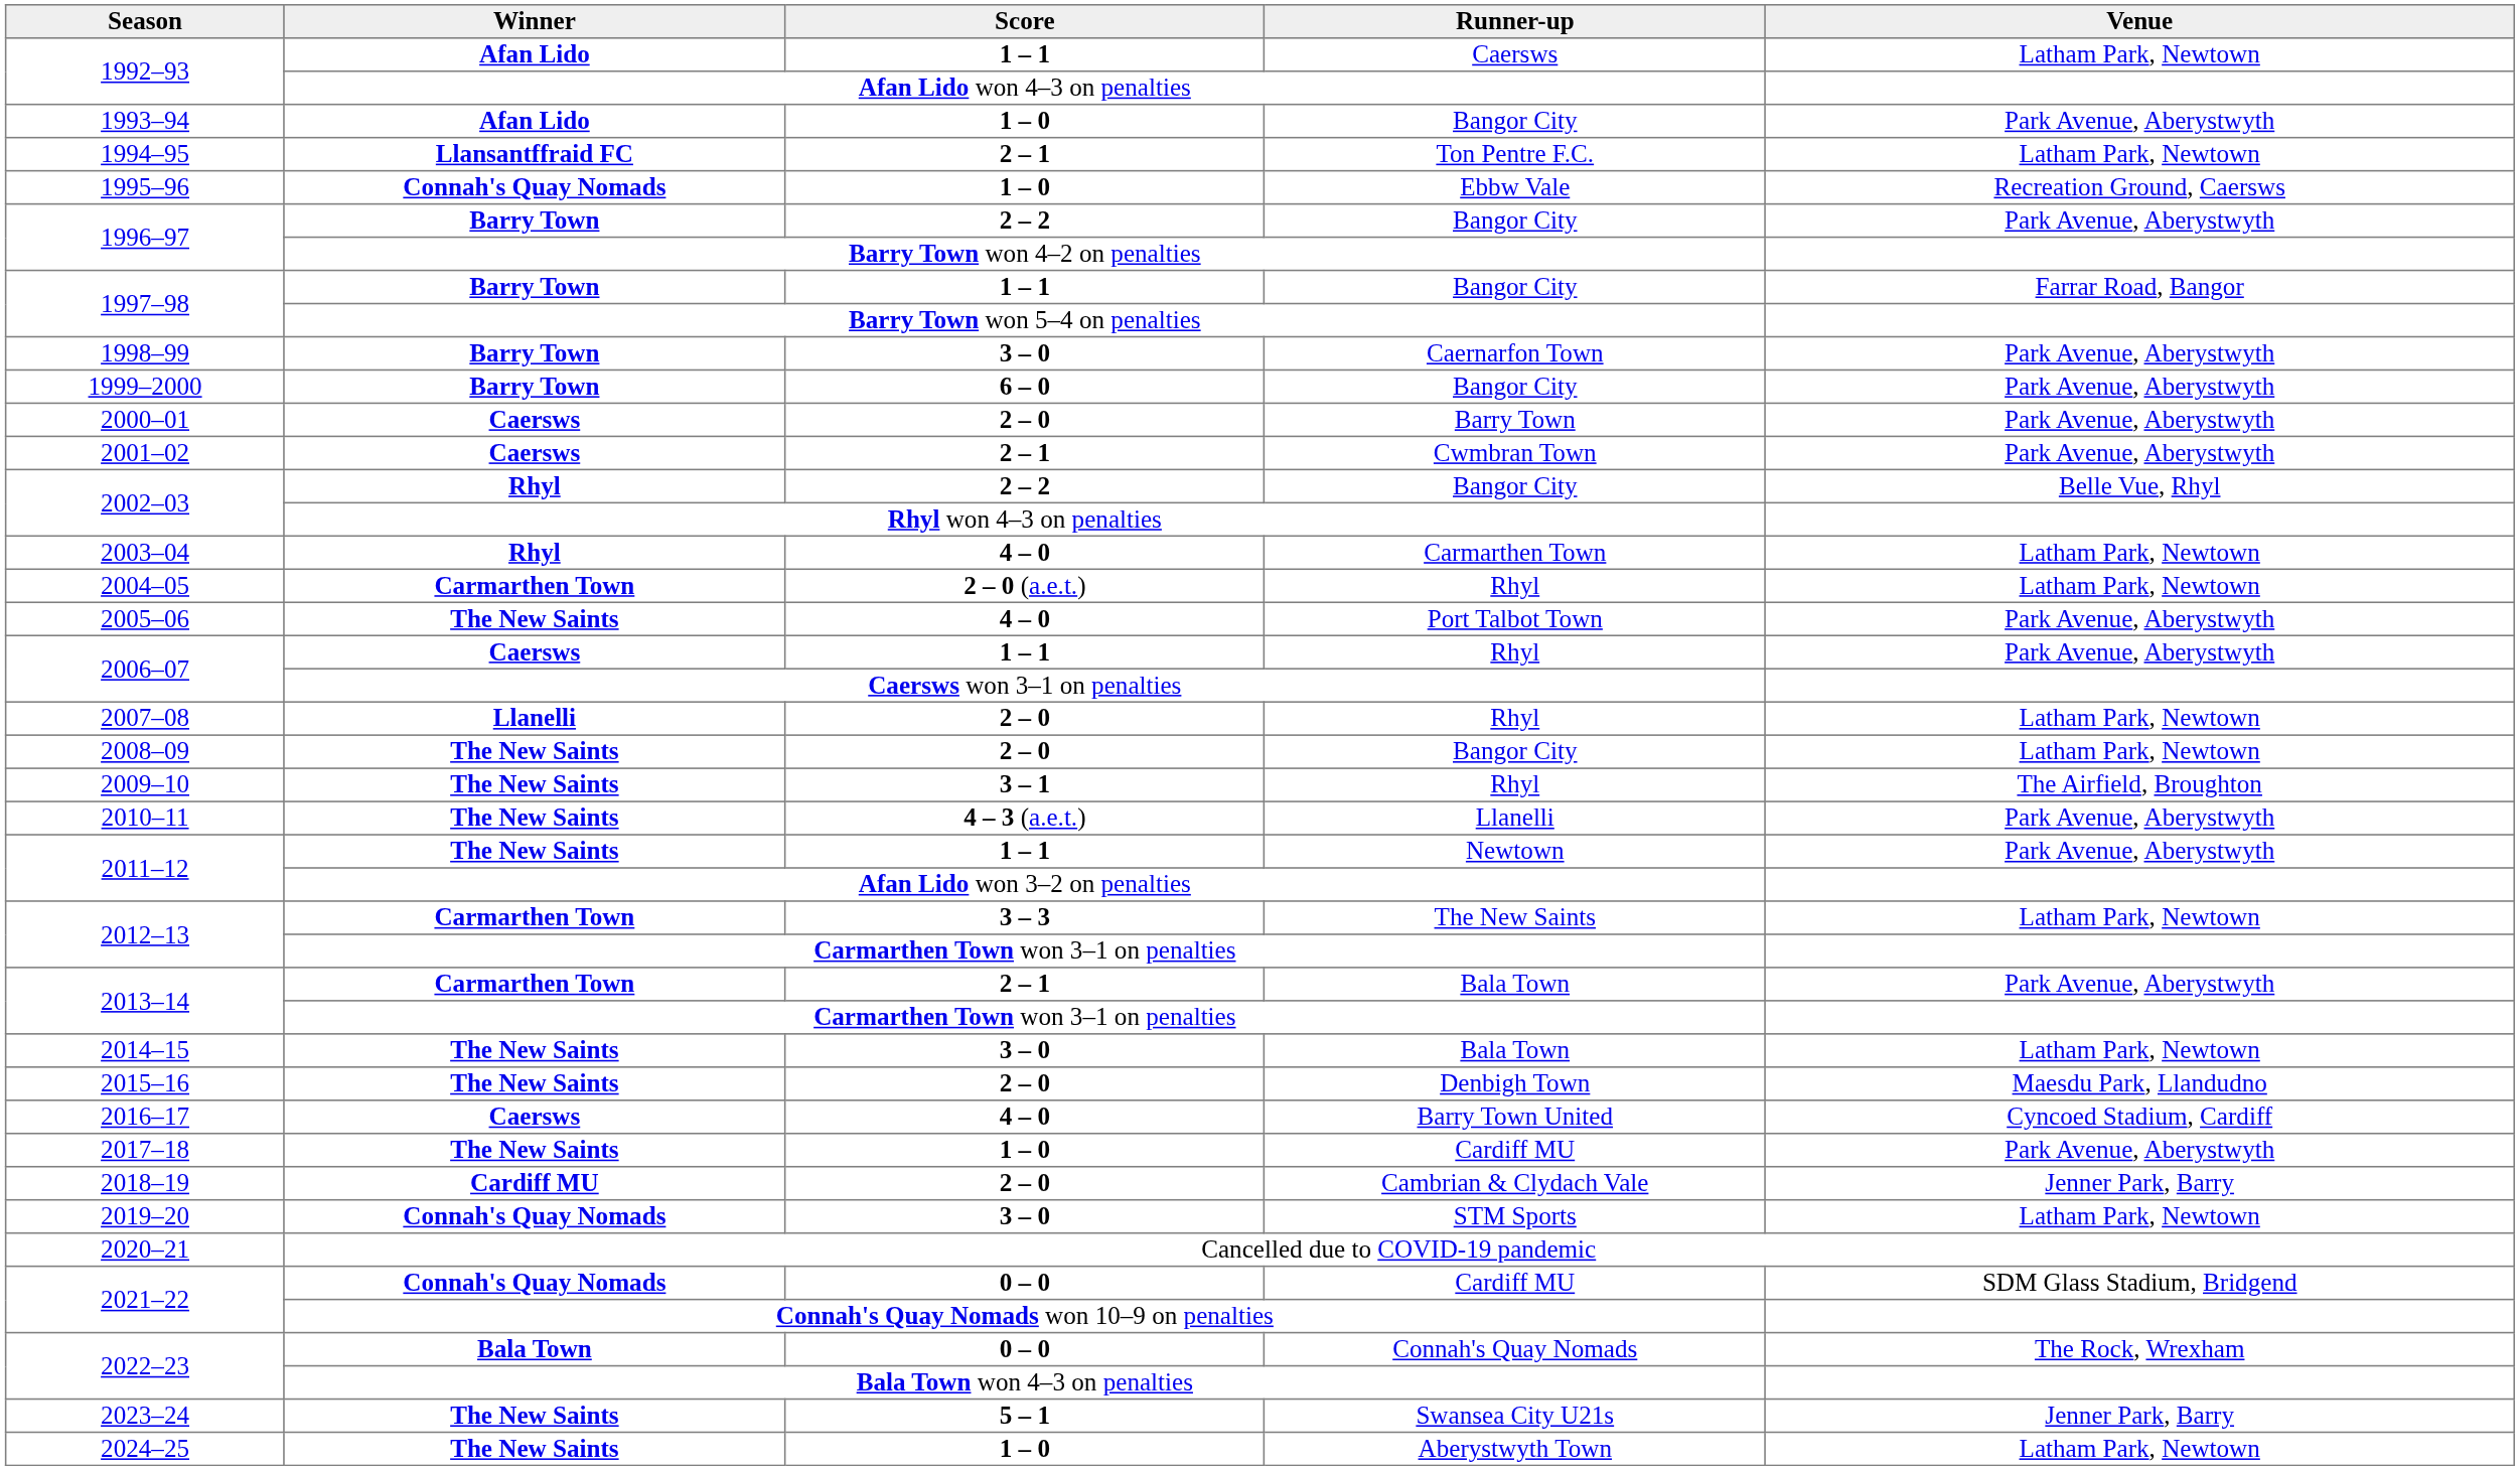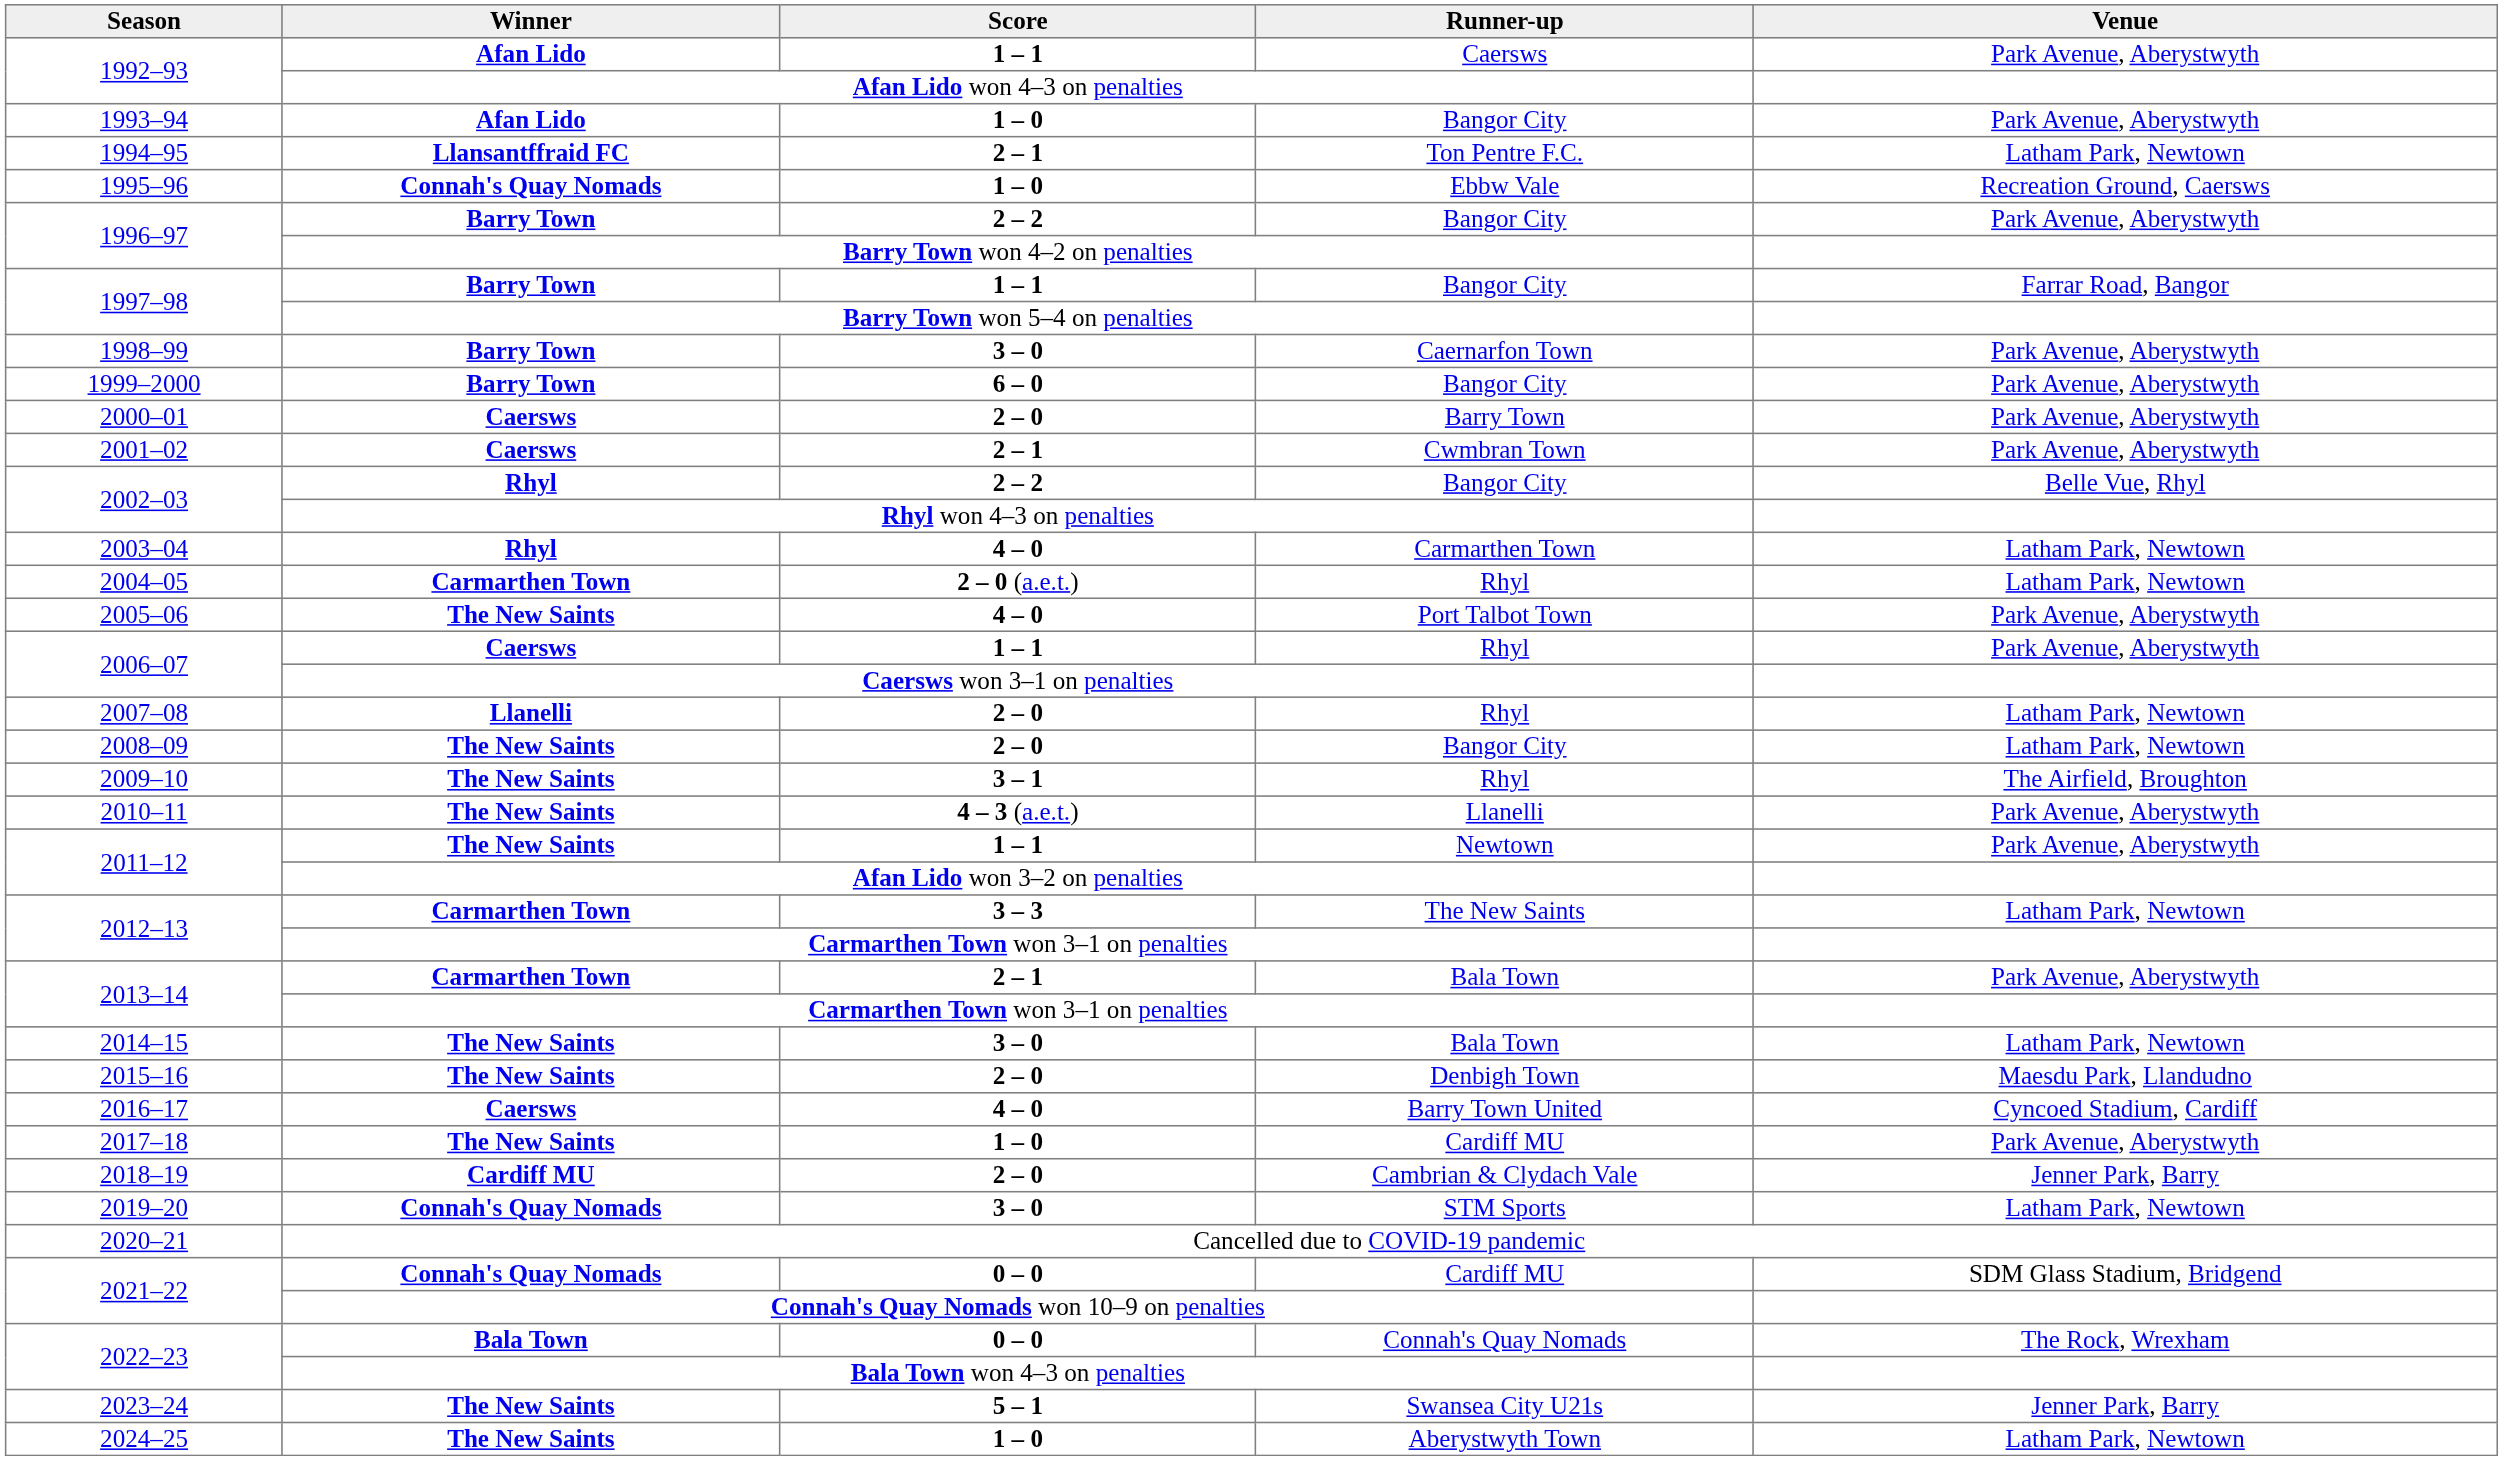1992–93 / Caersws | Venue: Latham Park, Newtown -> Park Avenue, Aberystwyth
